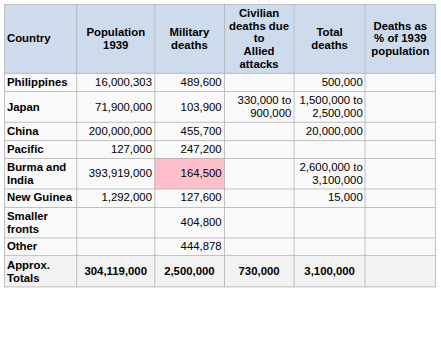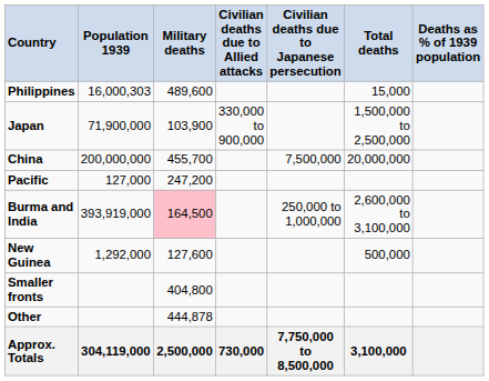+ column: Civilian deaths due to Japanese persecution | 7,500,000 | 250,000 to 1,000,000 | 7,750,000 to 8,500,000
Philippines | Total deaths: 500,000 -> 15,000
New Guinea | Total deaths: 15,000 -> 500,000
